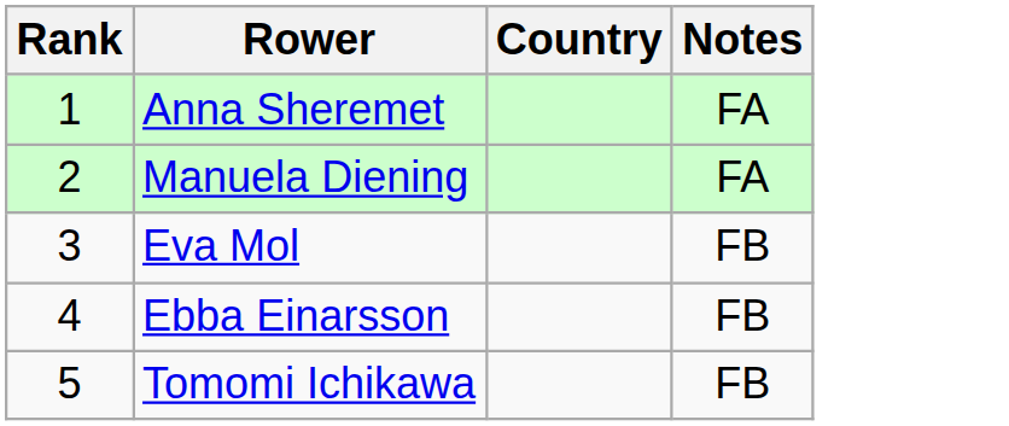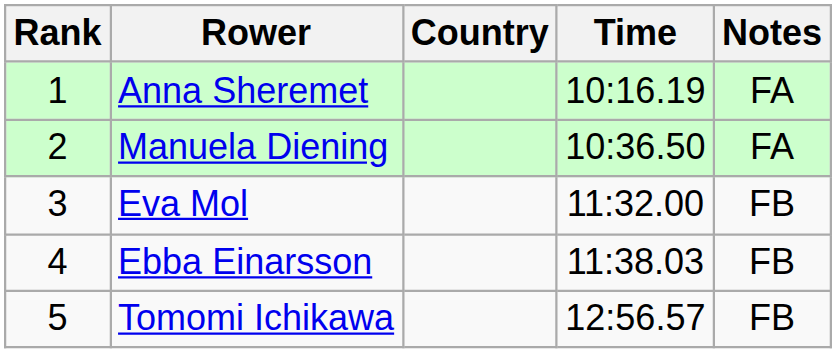+ column: Time | 10:16.19 | 10:36.50 | 11:32.00 | 11:38.03 | 12:56.57
